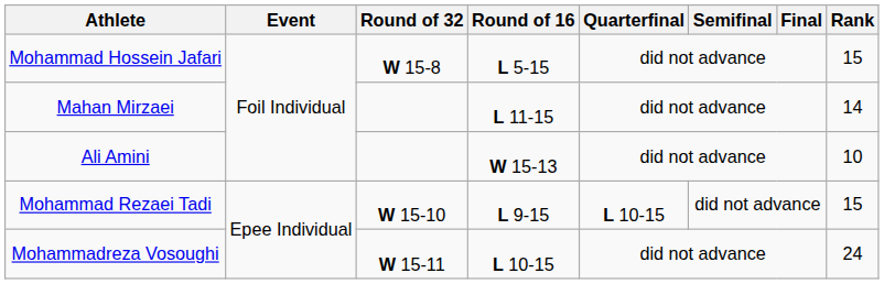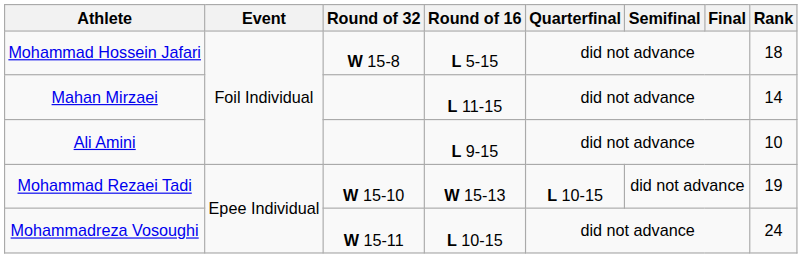Mohammad Hossein Jafari | Rank: 15 -> 18
Ali Amini | Round of 16: W 15-13 -> L 9-15
Mohammad Rezaei Tadi | Round of 16: L 9-15 -> W 15-13
Mohammad Rezaei Tadi | Rank: 15 -> 19
